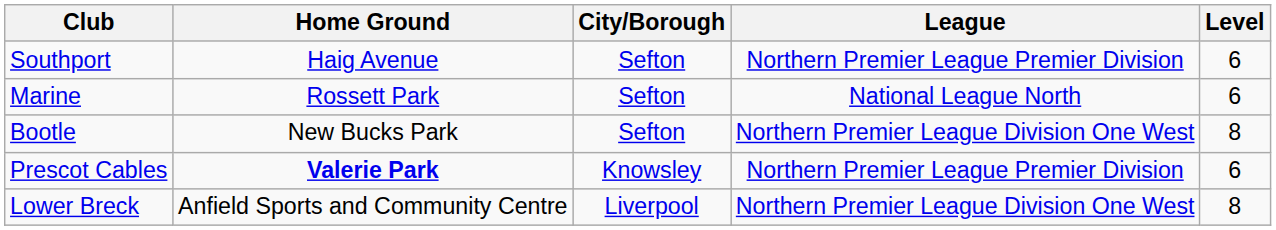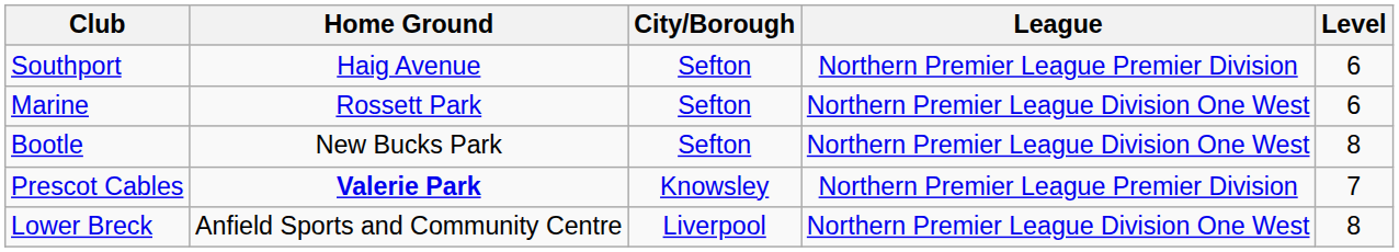Marine | League: National League North -> Northern Premier League Division One West
Prescot Cables | Level: 6 -> 7
